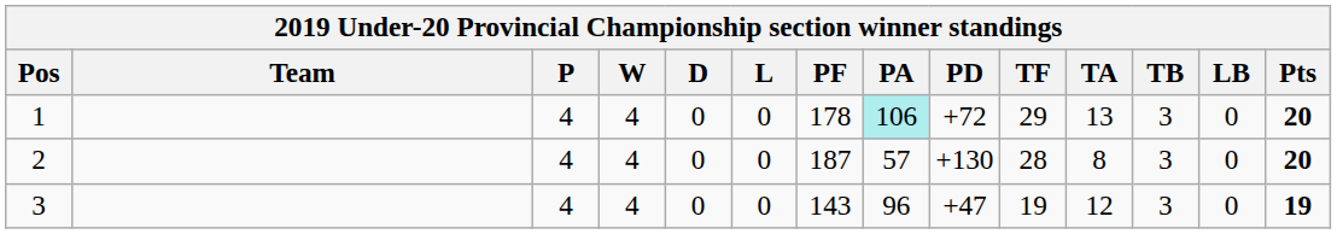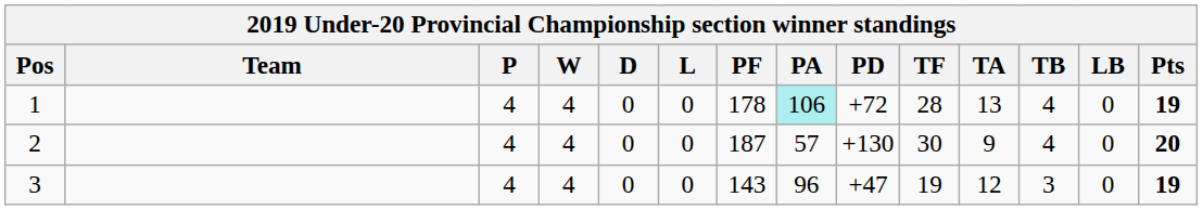1 | TF: 29 -> 28
1 | TB: 3 -> 4
1 | Pts: 20 -> 19
2 | TF: 28 -> 30
2 | TA: 8 -> 9
2 | TB: 3 -> 4
